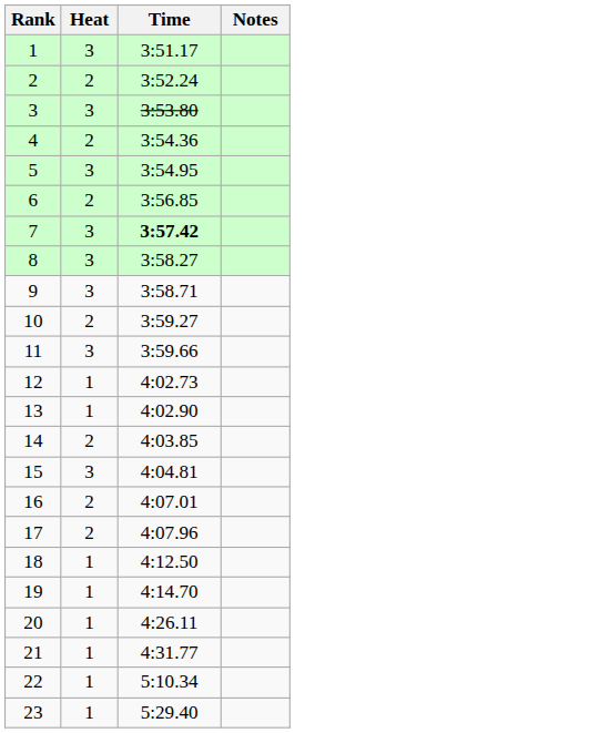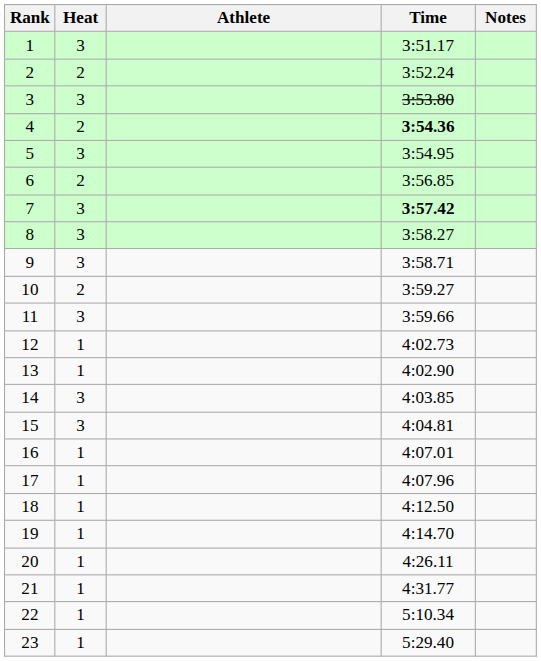+ column: Athlete
4 | Time: normal -> bold
14 | Heat: 2 -> 3
16 | Heat: 2 -> 1
17 | Heat: 2 -> 1
